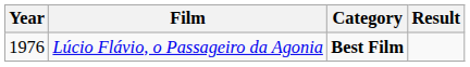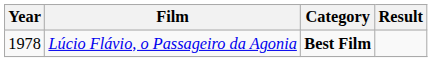Lúcio Flávio, o Passageiro da Agonia | Year: 1976 -> 1978
